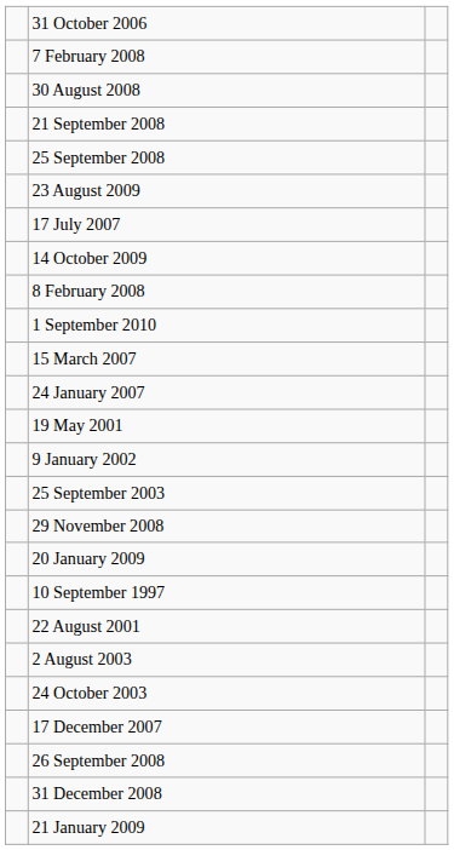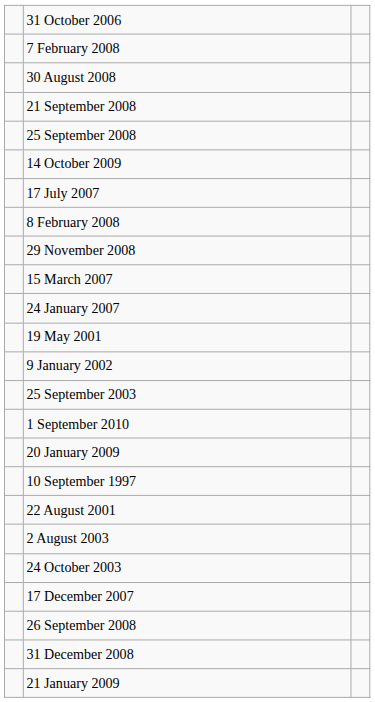- row: 23 August 2009
rows swapped: 14 October 2009 <-> 17 July 2007
rows swapped: 1 September 2010 <-> 29 November 2008
